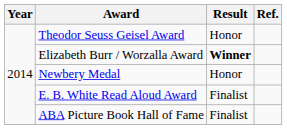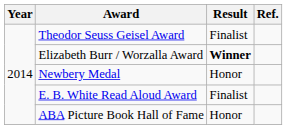Theodor Seuss Geisel Award | Result: Honor -> Finalist
ABA Picture Book Hall of Fame | Result: Finalist -> Honor
